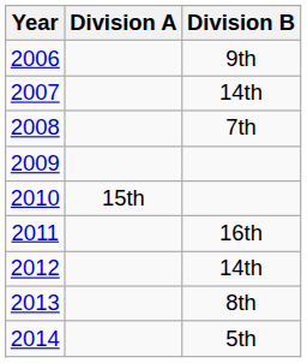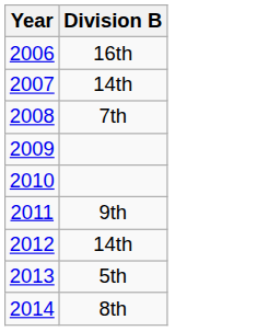- column: Division A | 15th
2006 | Division B: 9th -> 16th
2011 | Division B: 16th -> 9th
2013 | Division B: 8th -> 5th
2014 | Division B: 5th -> 8th
